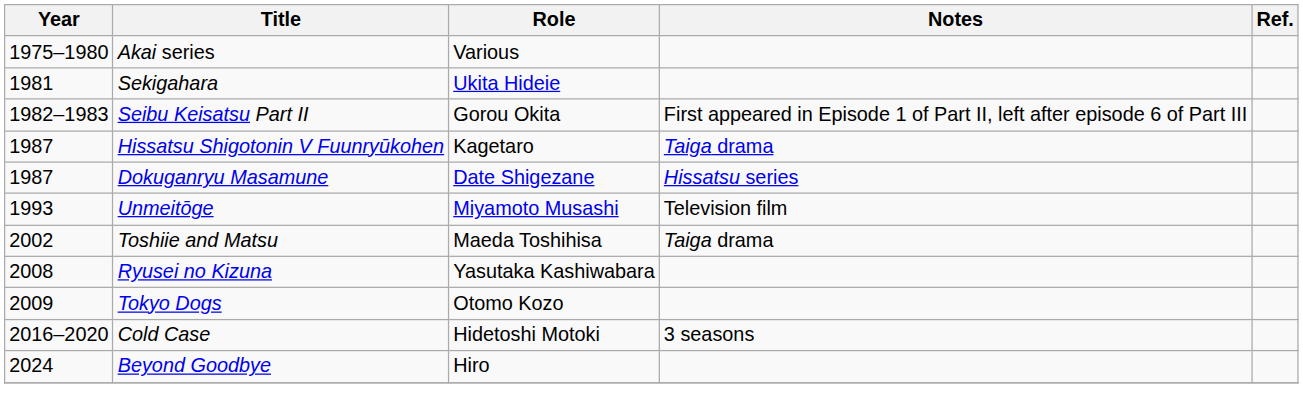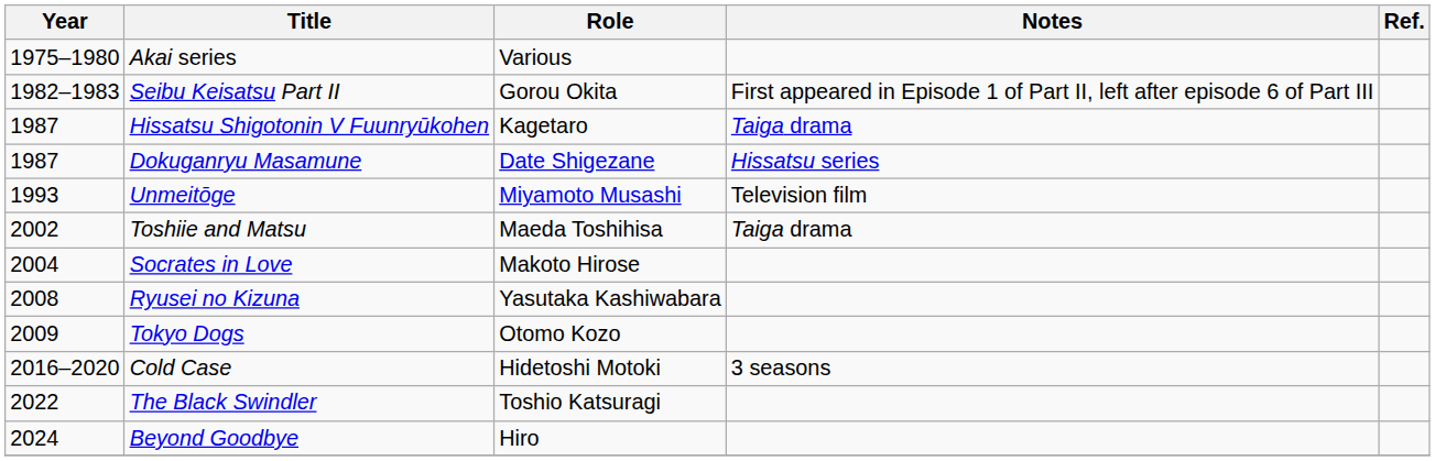- row: 1981 | Sekigahara | Ukita Hideie
+ row: 2004 | Socrates in Love | Makoto Hirose
+ row: 2022 | The Black Swindler | Toshio Katsuragi
